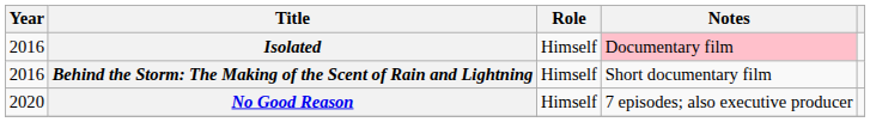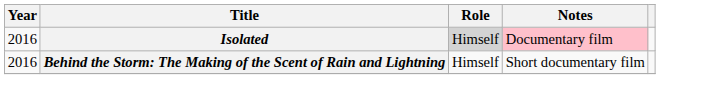Isolated | Role: no background -> lightgrey background
- row: 2020 | No Good Reason | Himself | 7 episodes; also executive producer
